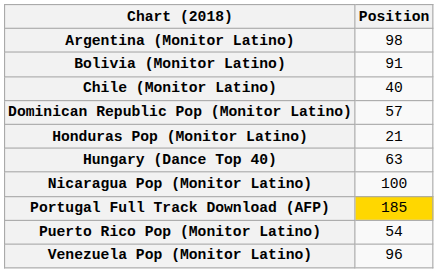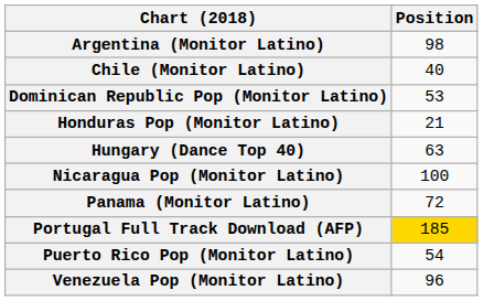- row: Bolivia (Monitor Latino) | 91
Dominican Republic Pop (Monitor Latino) | Position: 57 -> 53
+ row: Panama (Monitor Latino) | 72
